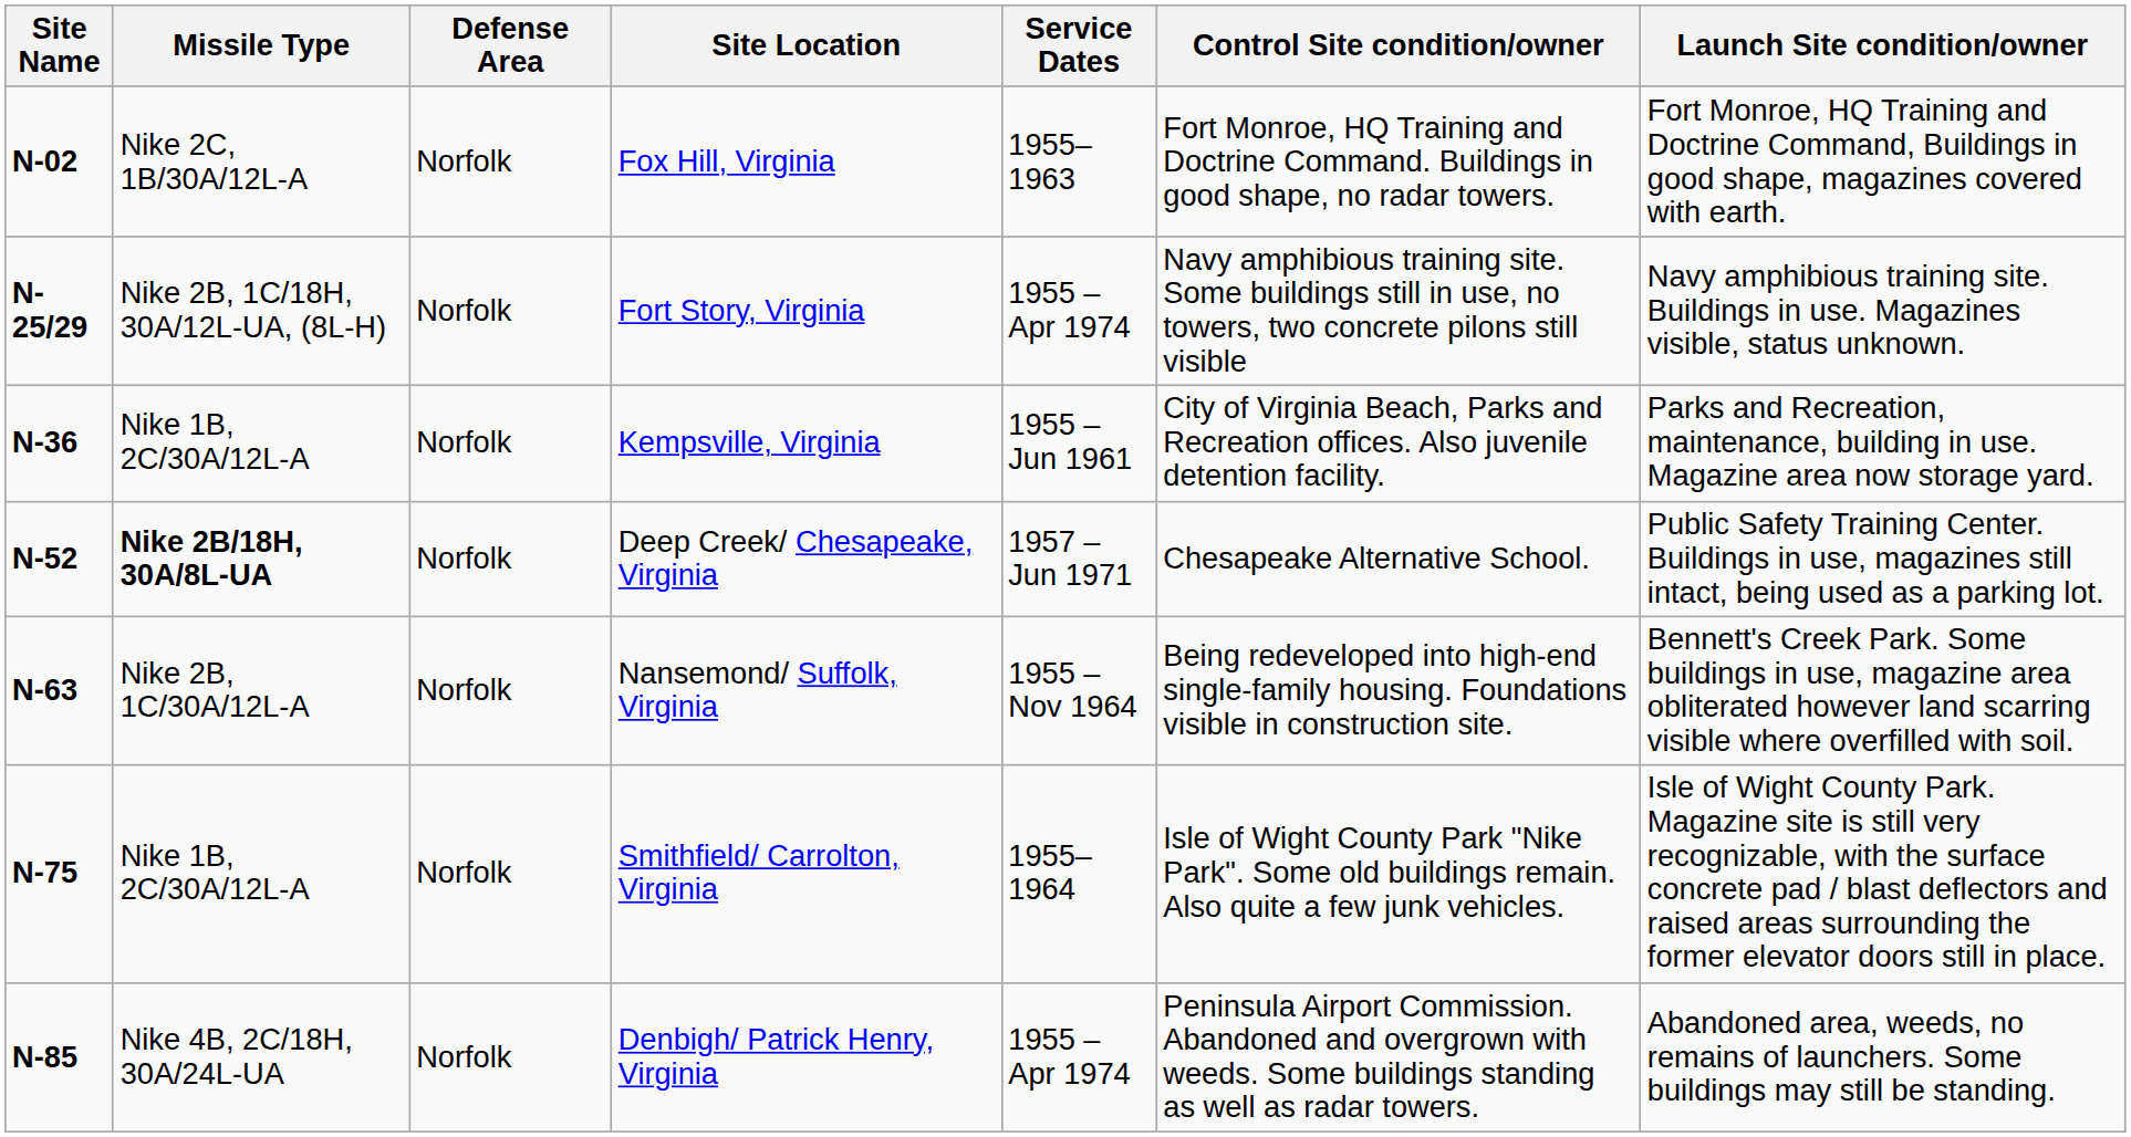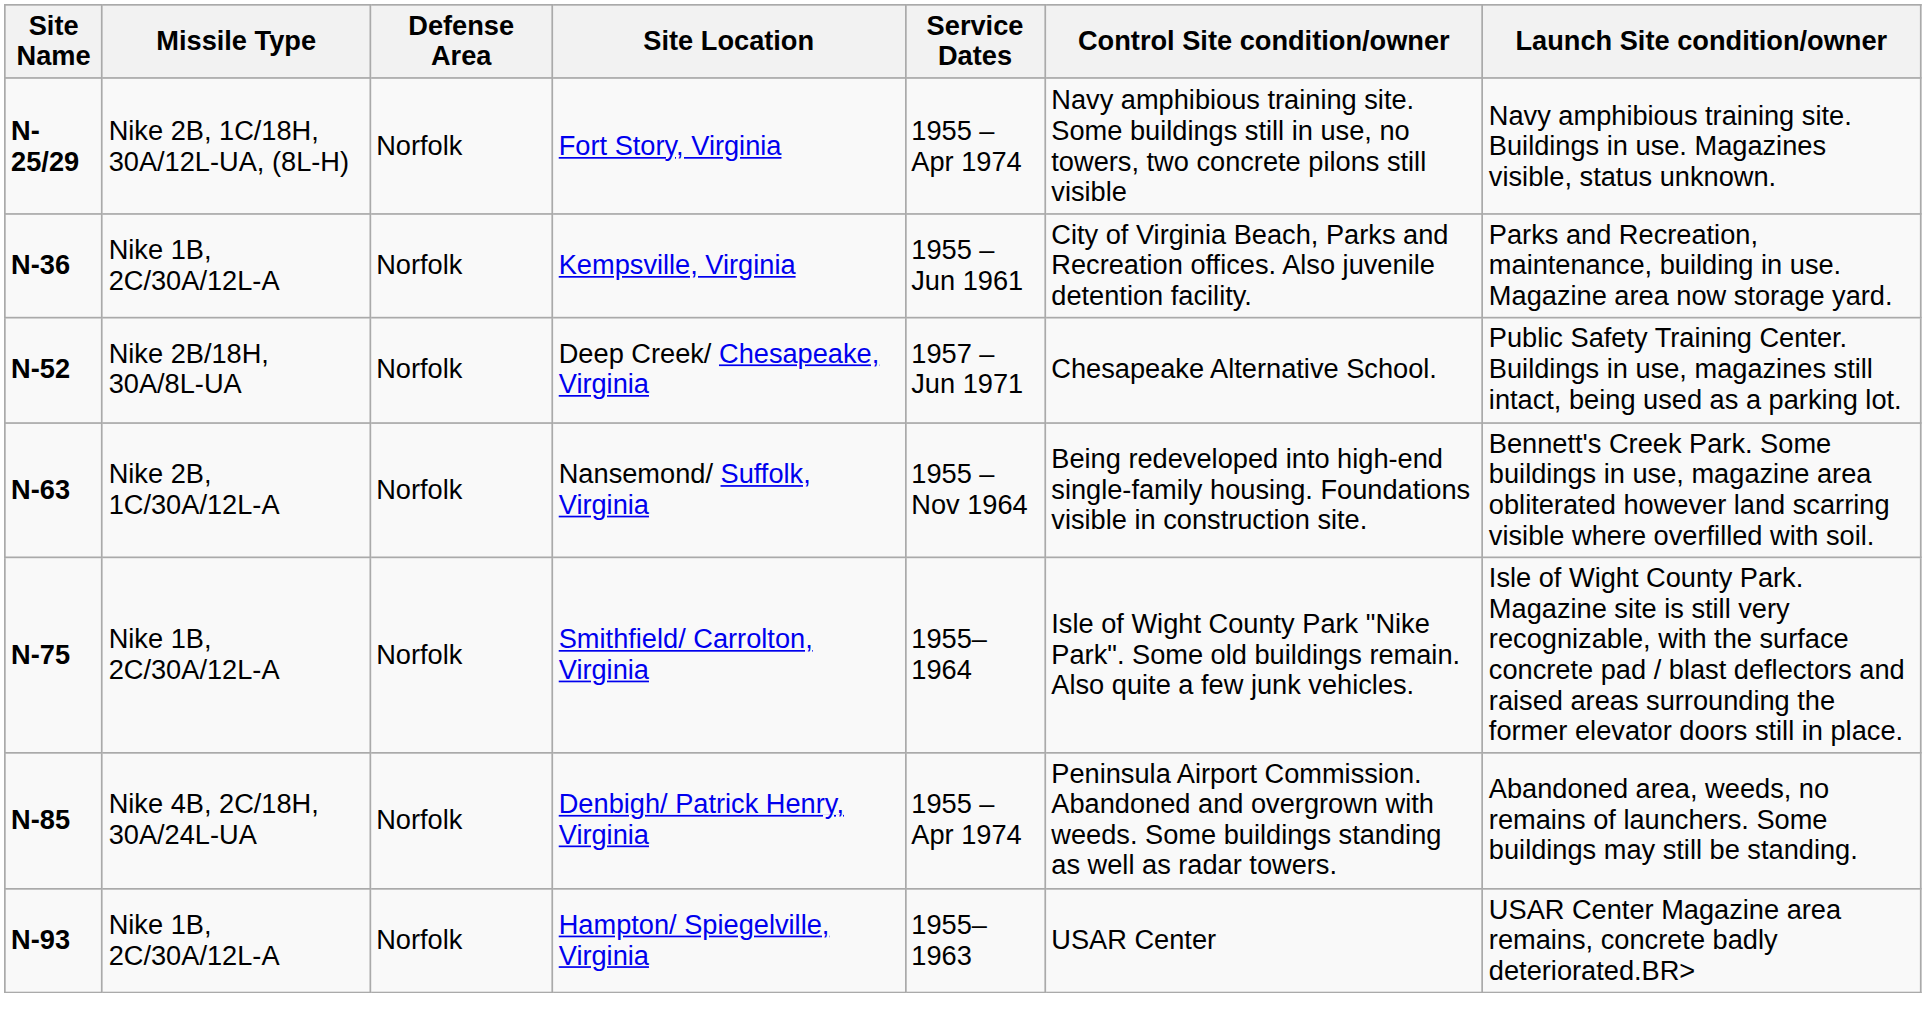- row: N-02 | Nike 2C, 1B/30A/12L-A | Norfolk | Fox Hill, Virginia | 1955–1963 | Fort Monroe, HQ Training and Doctrine Command. Buildings in good shape, no radar towers. | Fort Monroe, HQ Training and Doctrine Command, Buildings in good shape, magazines covered with earth.
Deep Creek/ Chesapeake, Virginia | Missile Type: bold -> normal
+ row: N-93 | Nike 1B, 2C/30A/12L-A | Norfolk | Hampton/ Spiegelville, Virginia | 1955–1963 | USAR Center | USAR Center Magazine area remains, concrete badly deteriorated.BR>
